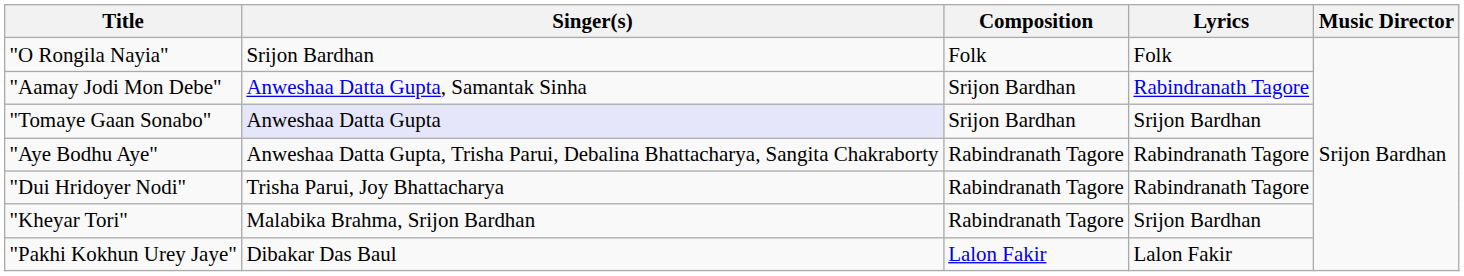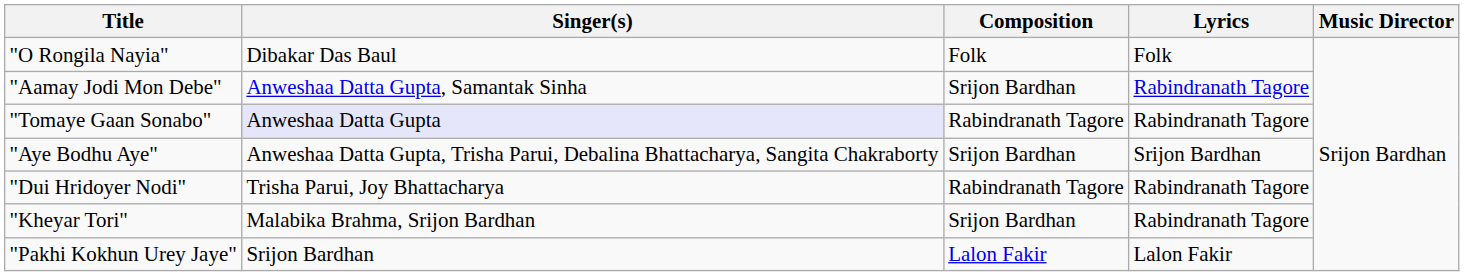"O Rongila Nayia" | Singer(s): Srijon Bardhan -> Dibakar Das Baul
"Tomaye Gaan Sonabo" | Composition: Srijon Bardhan -> Rabindranath Tagore
"Tomaye Gaan Sonabo" | Lyrics: Srijon Bardhan -> Rabindranath Tagore
"Aye Bodhu Aye" | Composition: Rabindranath Tagore -> Srijon Bardhan
"Aye Bodhu Aye" | Lyrics: Rabindranath Tagore -> Srijon Bardhan
"Kheyar Tori" | Composition: Rabindranath Tagore -> Srijon Bardhan
"Kheyar Tori" | Lyrics: Srijon Bardhan -> Rabindranath Tagore
"Pakhi Kokhun Urey Jaye" | Singer(s): Dibakar Das Baul -> Srijon Bardhan
